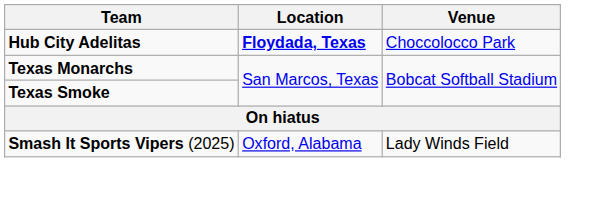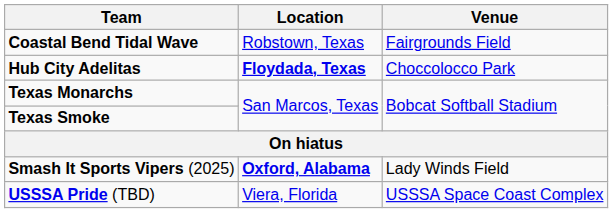+ row: Coastal Bend Tidal Wave | Robstown, Texas | Fairgrounds Field
Smash It Sports Vipers (2025) | Location: normal -> bold
+ row: USSSA Pride (TBD) | Viera, Florida | USSSA Space Coast Complex
